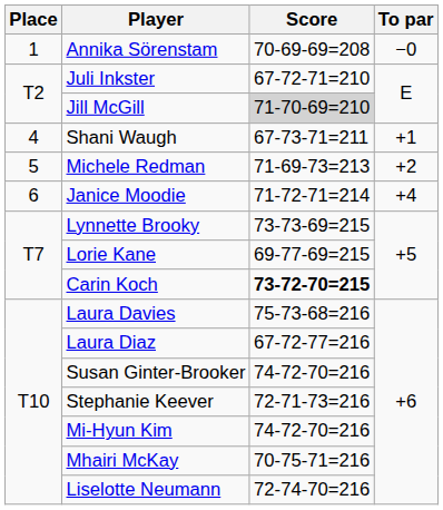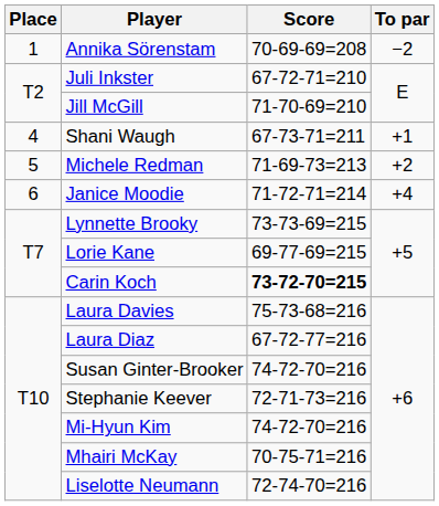Annika Sörenstam | To par: −0 -> −2
Jill McGill | Score: lightgrey background -> no background
